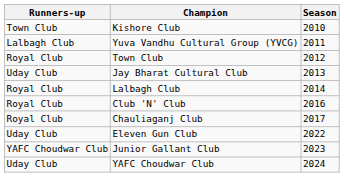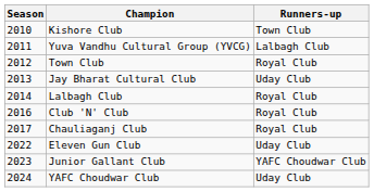columns swapped: Season <-> Runners-up
